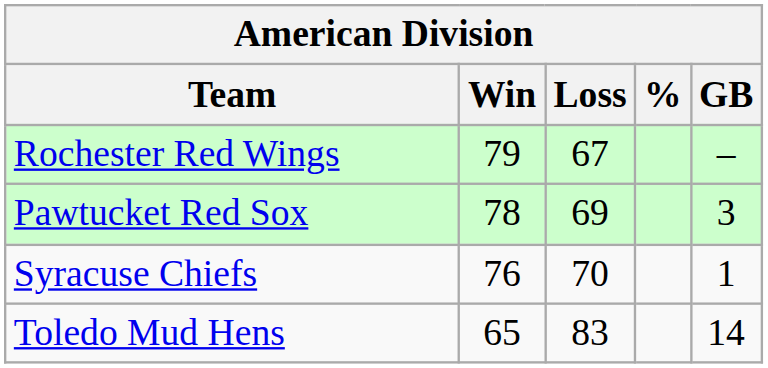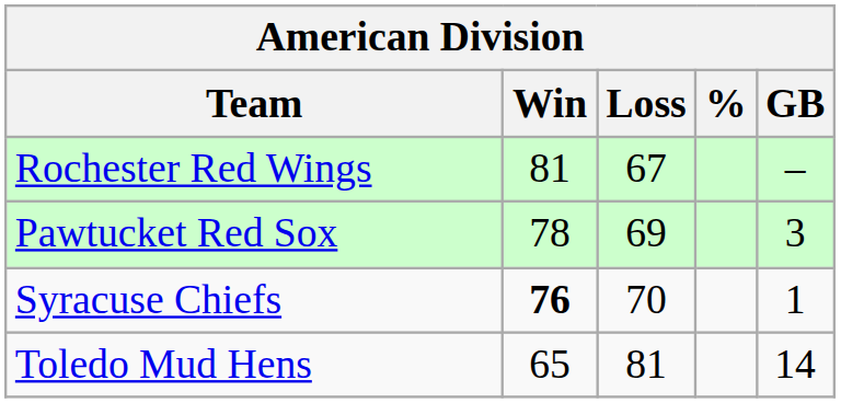Rochester Red Wings | Win: 79 -> 81
Syracuse Chiefs | Win: normal -> bold
Toledo Mud Hens | Loss: 83 -> 81
